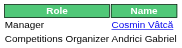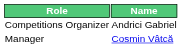rows swapped: Manager <-> Competitions Organizer
